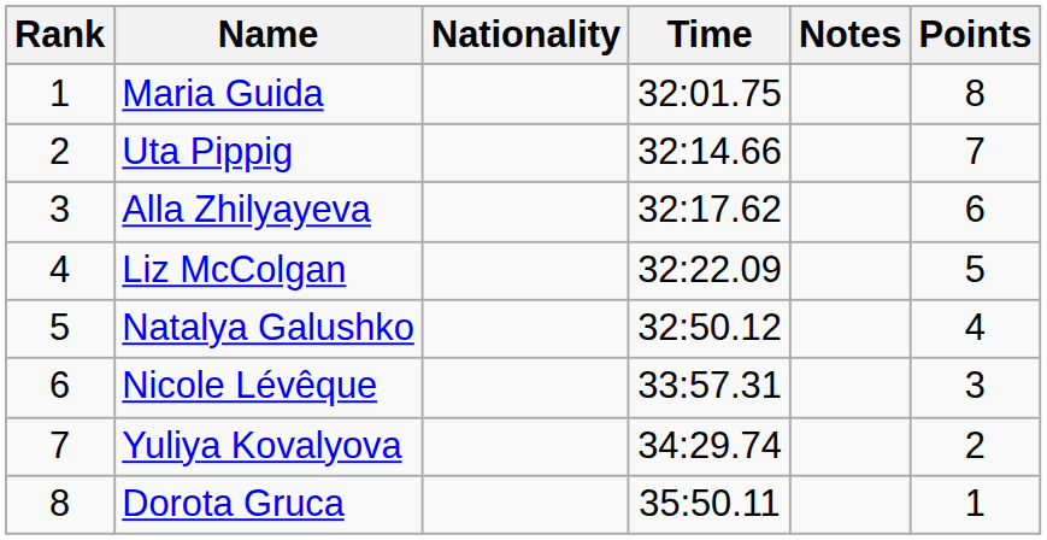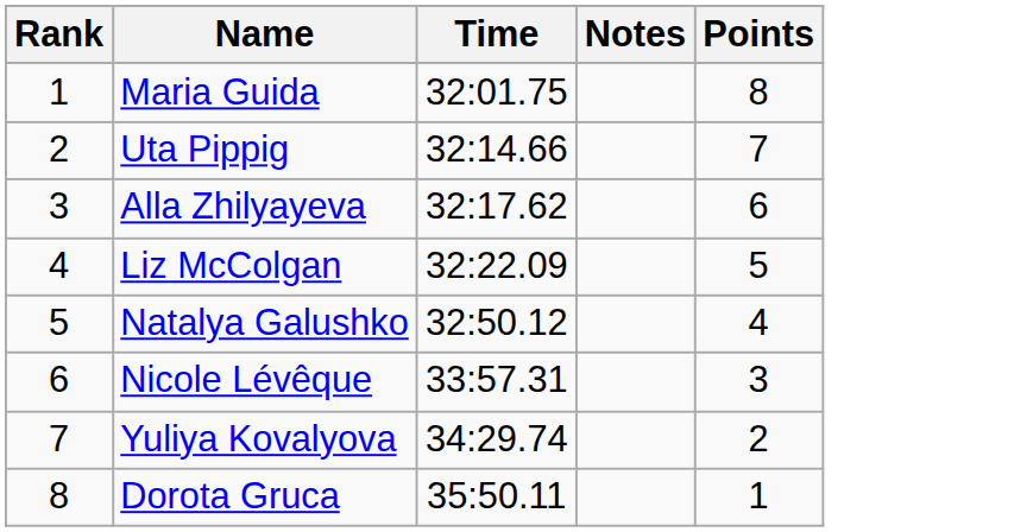- column: Nationality
